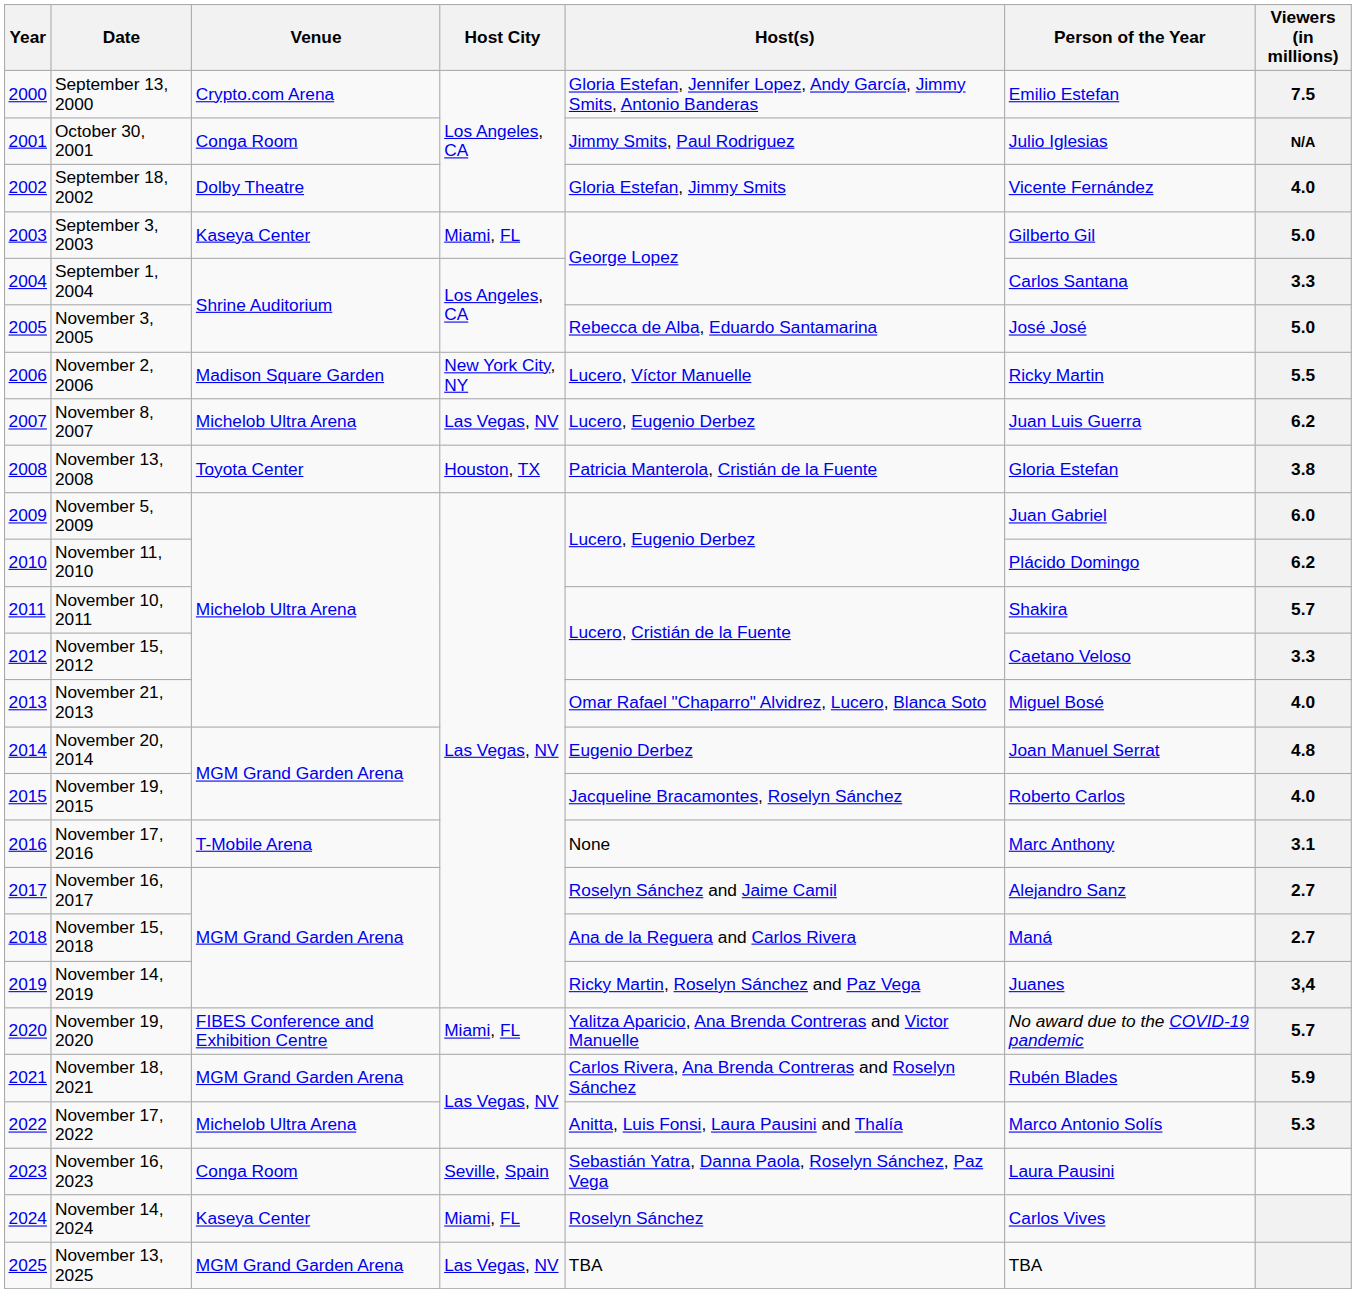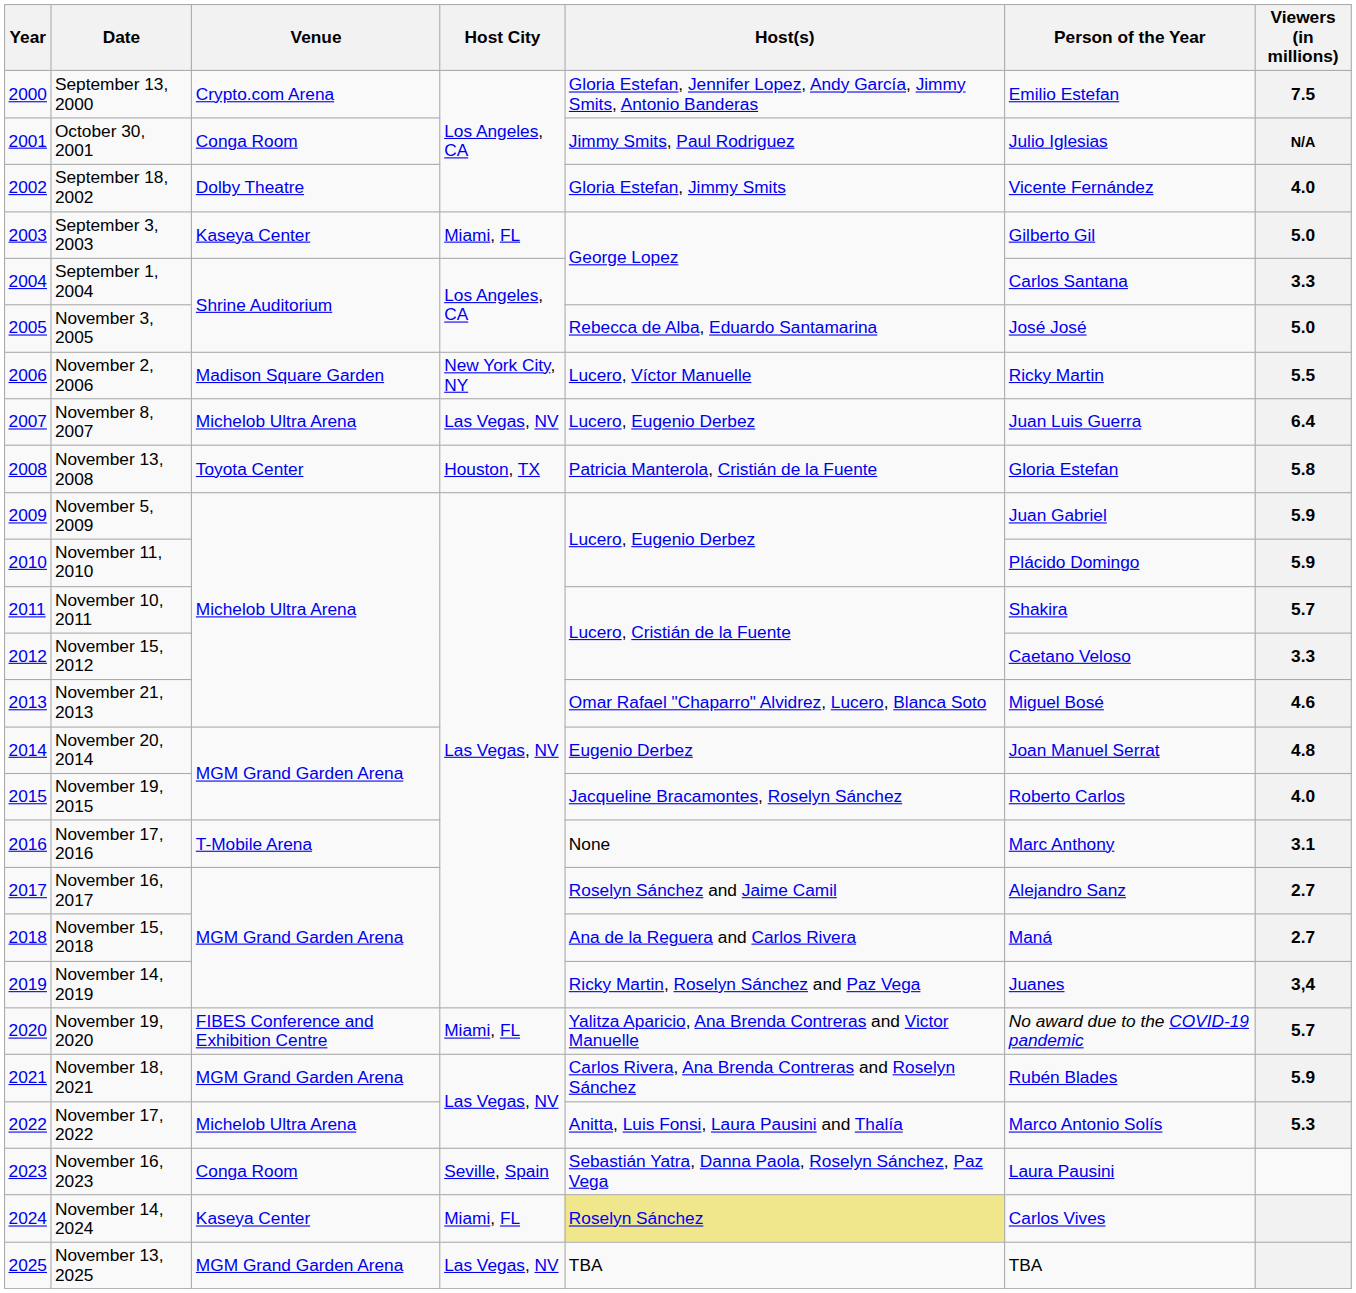November 8, 2007 | Viewers (in millions): 6.2 -> 6.4
November 13, 2008 | Viewers (in millions): 3.8 -> 5.8
November 5, 2009 | Viewers (in millions): 6.0 -> 5.9
November 11, 2010 | Viewers (in millions): 6.2 -> 5.9
November 21, 2013 | Viewers (in millions): 4.0 -> 4.6
November 14, 2024 | Host(s): no background -> khaki background
